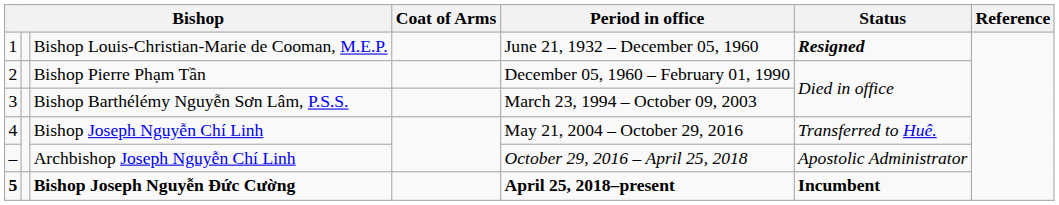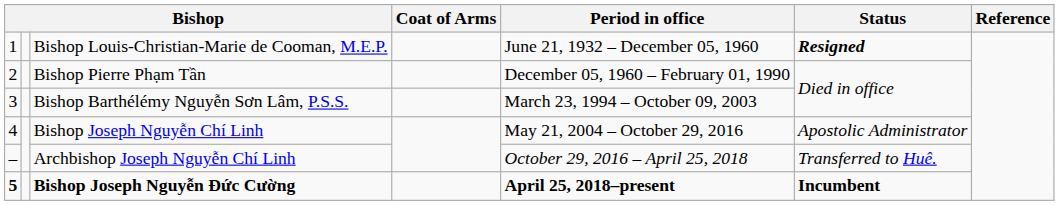Bishop Joseph Nguyễn Chí Linh | Status: Transferred to Huê. -> Apostolic Administrator
Archbishop Joseph Nguyễn Chí Linh | Status: Apostolic Administrator -> Transferred to Huê.
